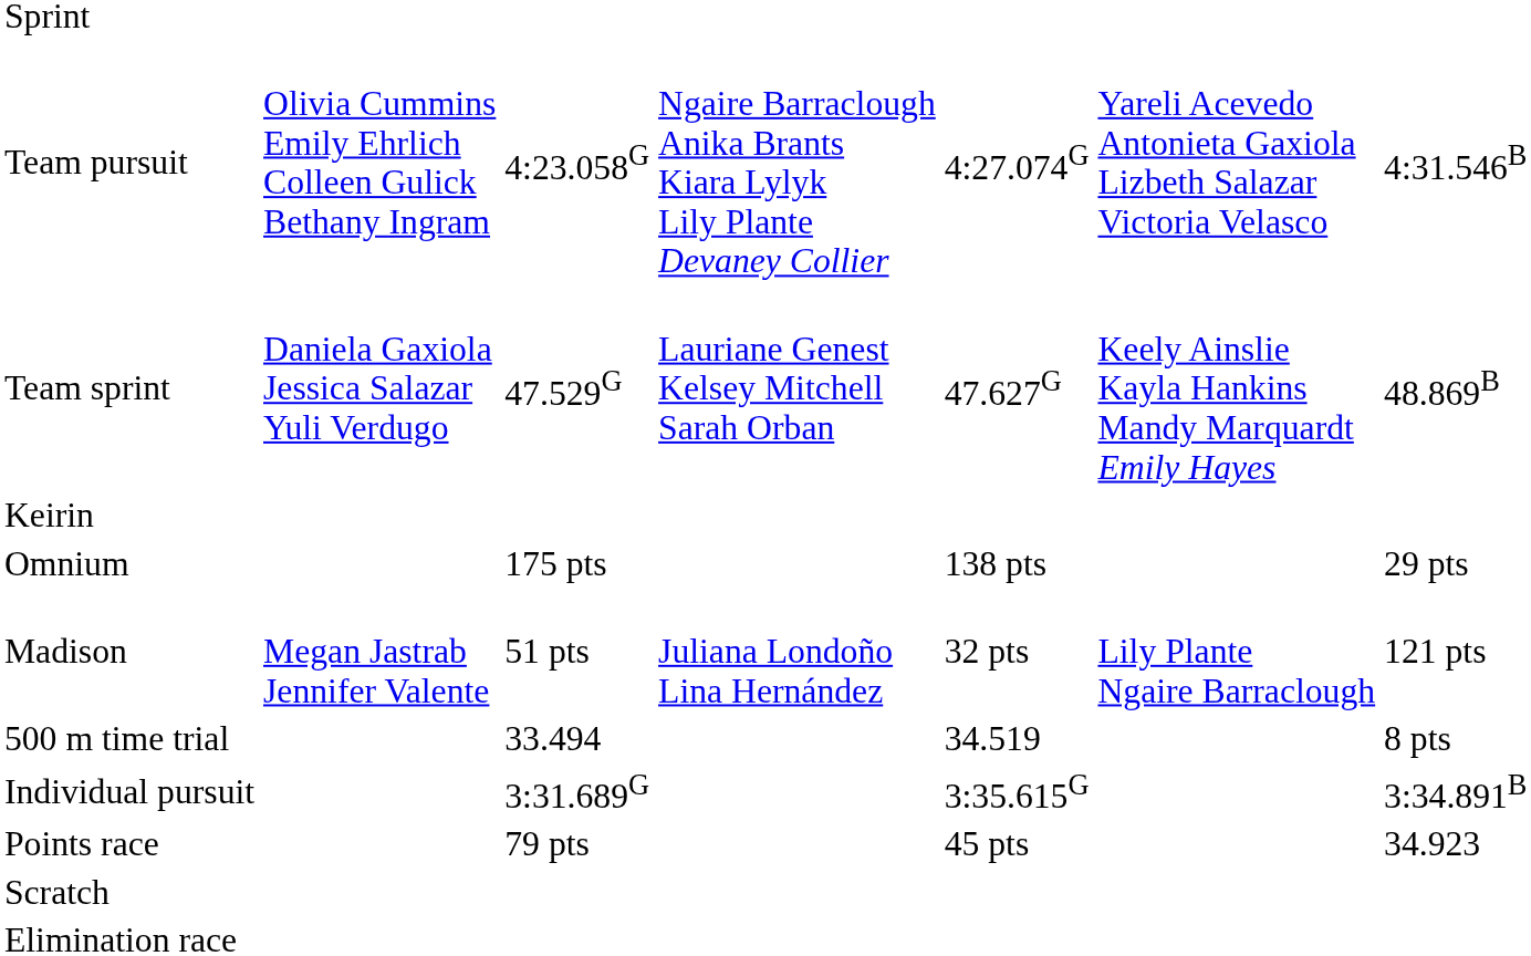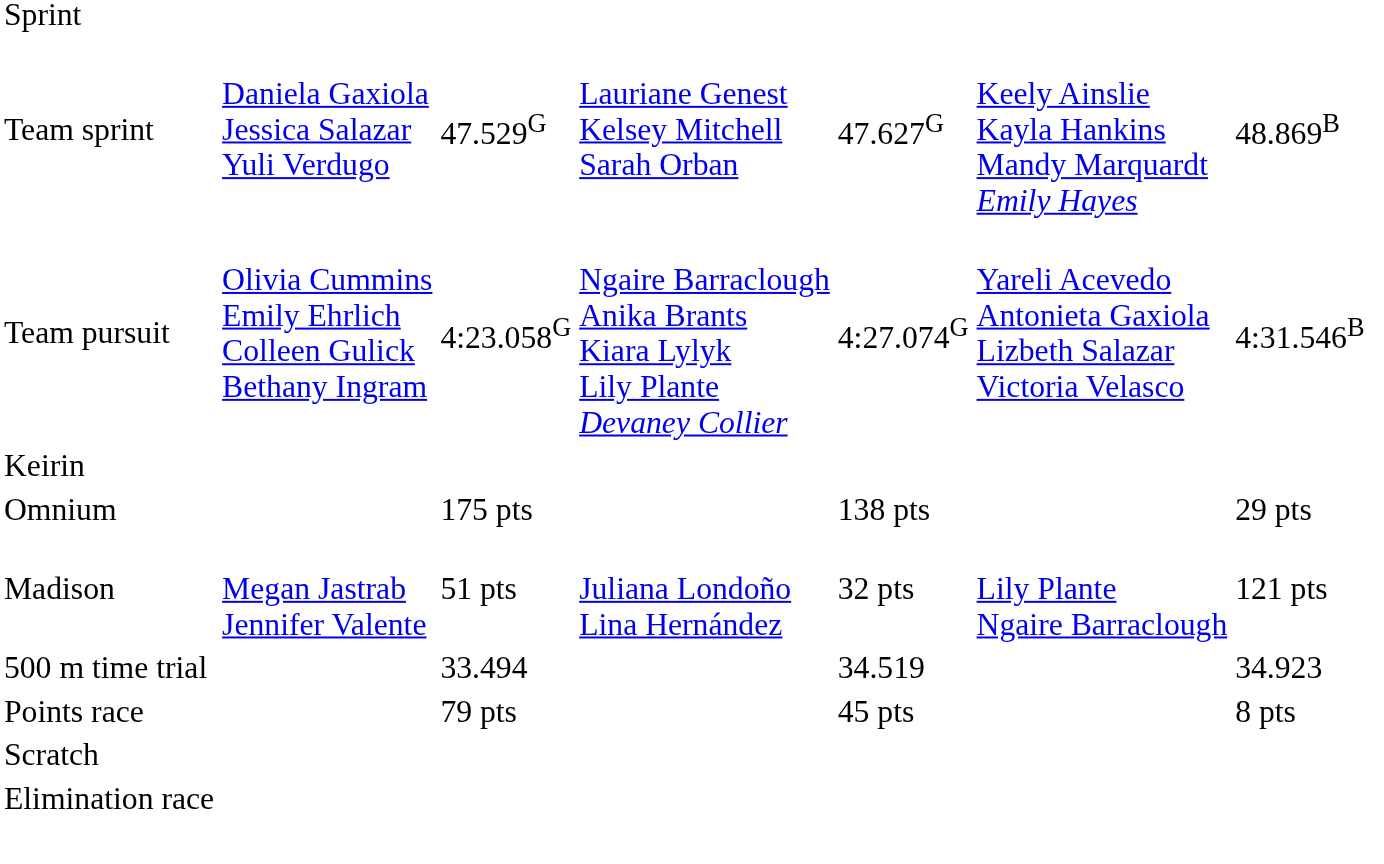rows swapped: Team sprint <-> Team pursuit
500 m time trial | column 7: 8 pts -> 34.923
- row: Individual pursuit | 3:31.689G | 3:35.615G | 3:34.891B
Points race | column 7: 34.923 -> 8 pts
